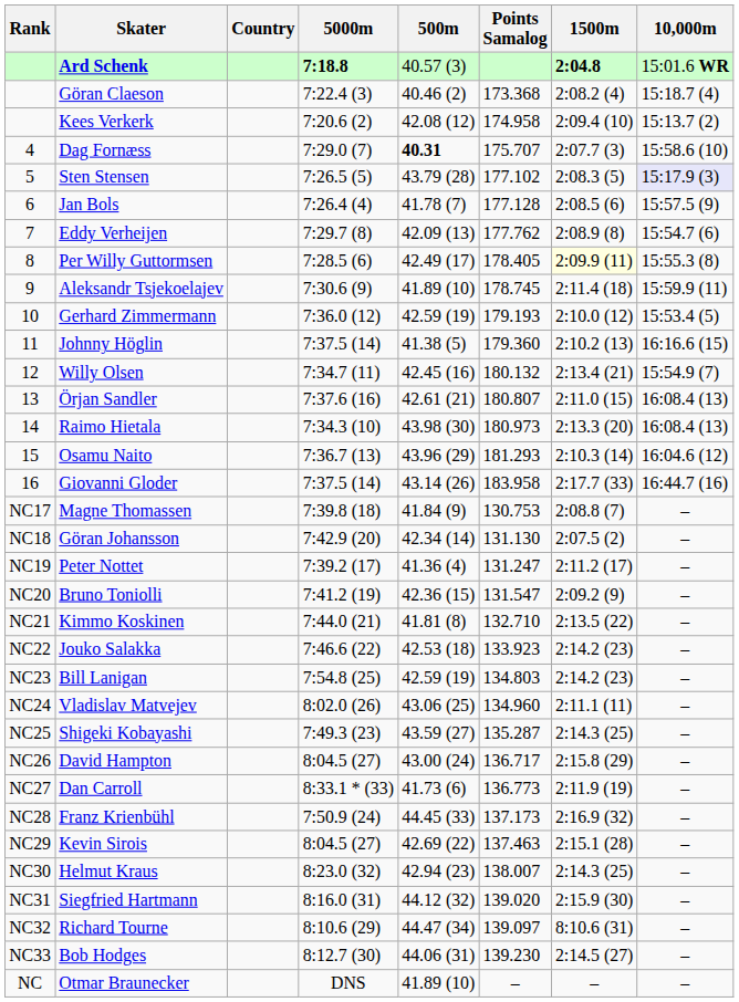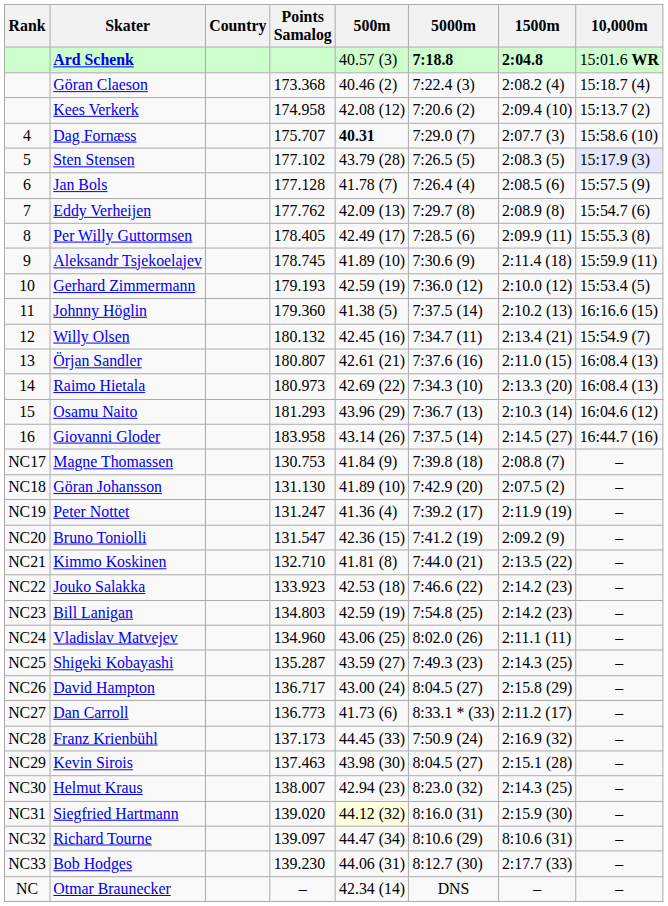columns swapped: Points Samalog <-> 5000m
Per Willy Guttormsen | 1500m: lightyellow background -> no background
Raimo Hietala | 500m: 43.98 (30) -> 42.69 (22)
Giovanni Gloder | 1500m: 2:17.7 (33) -> 2:14.5 (27)
Göran Johansson | 500m: 42.34 (14) -> 41.89 (10)
Peter Nottet | 1500m: 2:11.2 (17) -> 2:11.9 (19)
Dan Carroll | 1500m: 2:11.9 (19) -> 2:11.2 (17)
Kevin Sirois | 500m: 42.69 (22) -> 43.98 (30)
Siegfried Hartmann | 500m: no background -> lightyellow background
Bob Hodges | 1500m: 2:14.5 (27) -> 2:17.7 (33)
Otmar Braunecker | 500m: 41.89 (10) -> 42.34 (14)
